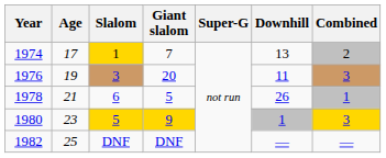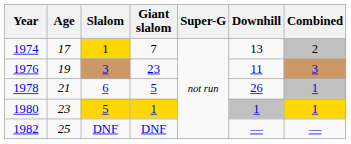1976 | Giant slalom: 20 -> 23
1980 | Giant slalom: 9 -> 1
1980 | Combined: 3 -> 1
